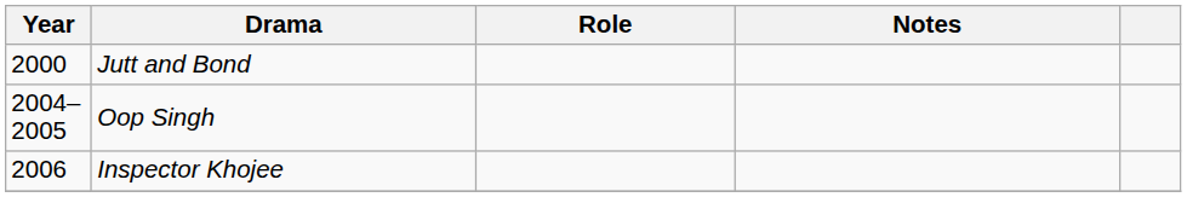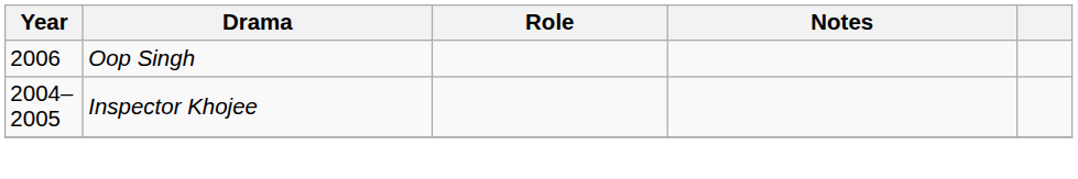- row: 2000 | Jutt and Bond
Oop Singh | Year: 2004–2005 -> 2006
Inspector Khojee | Year: 2006 -> 2004–2005
